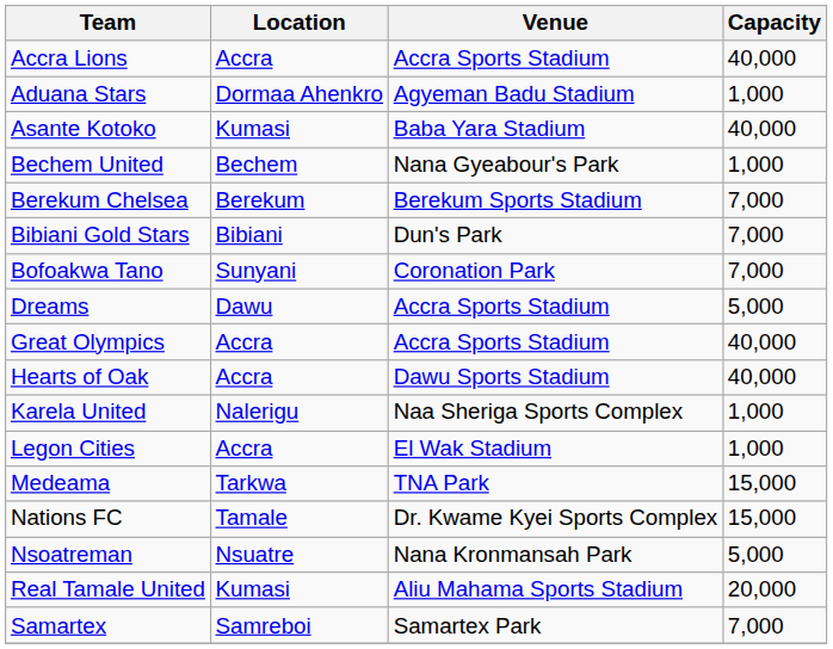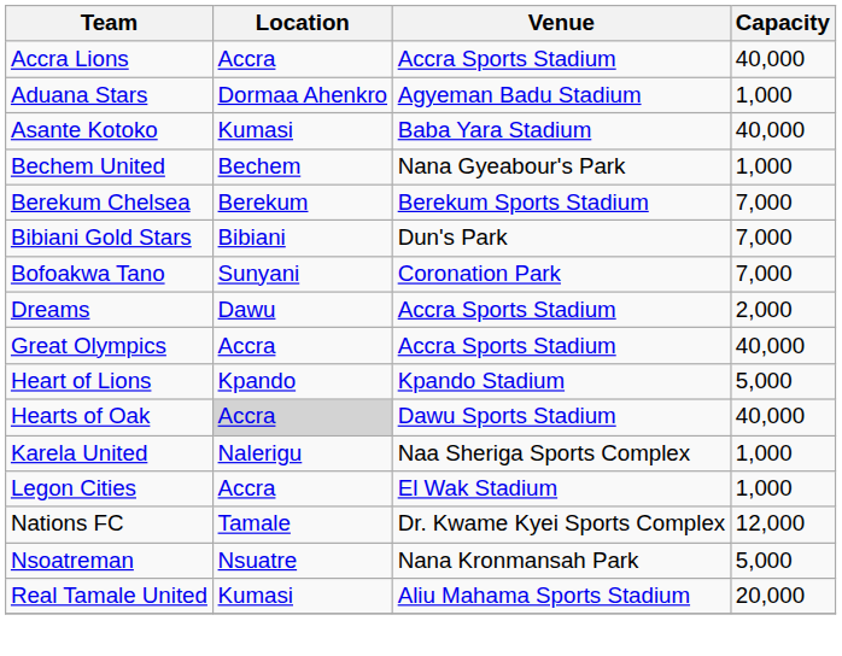Dreams | Capacity: 5,000 -> 2,000
+ row: Heart of Lions | Kpando | Kpando Stadium | 5,000
Hearts of Oak | Location: no background -> lightgrey background
- row: Medeama | Tarkwa | TNA Park | 15,000
Nations FC | Capacity: 15,000 -> 12,000
- row: Samartex | Samreboi | Samartex Park | 7,000
